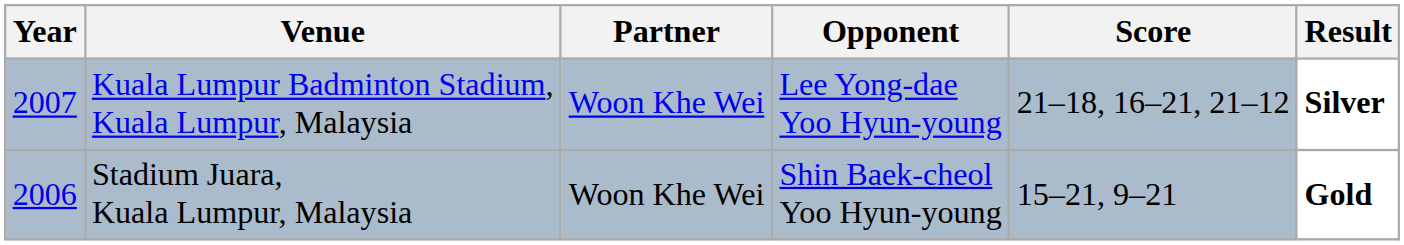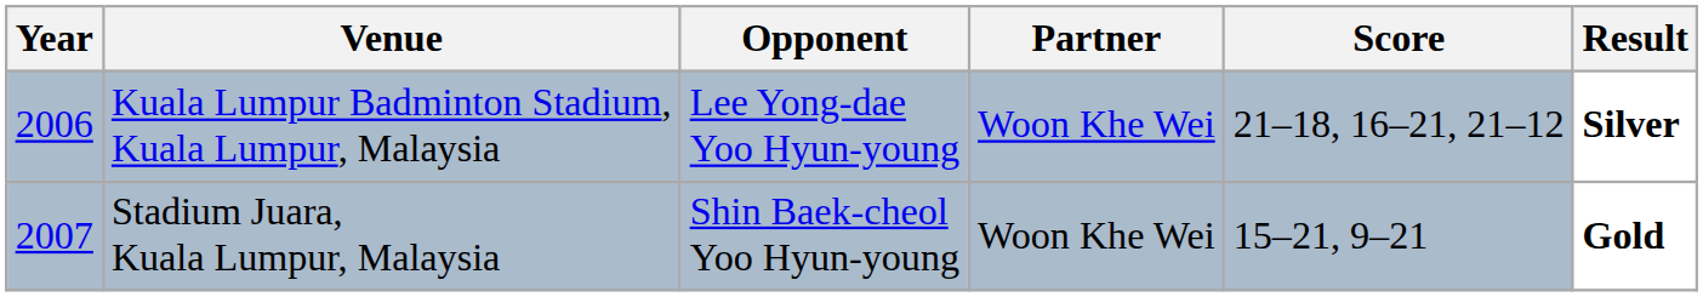columns swapped: Partner <-> Opponent
Kuala Lumpur Badminton Stadium, Kuala Lumpur, Malaysia | Year: 2007 -> 2006
Stadium Juara, Kuala Lumpur, Malaysia | Year: 2006 -> 2007
